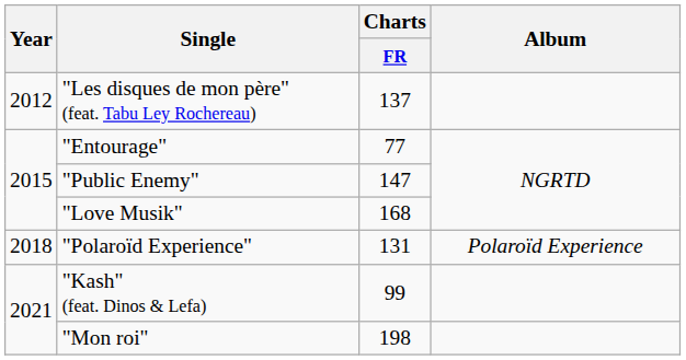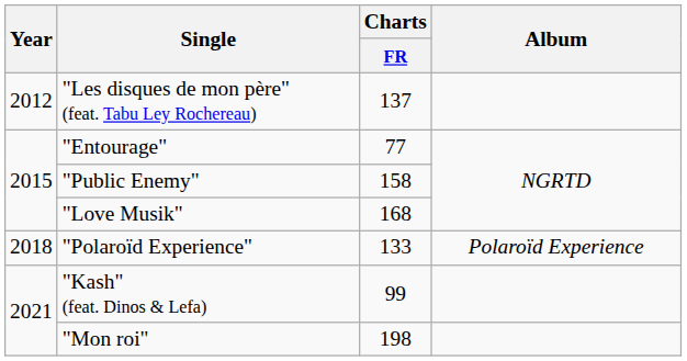"Public Enemy" | Charts / FR: 147 -> 158
"Polaroïd Experience" | Charts / FR: 131 -> 133
